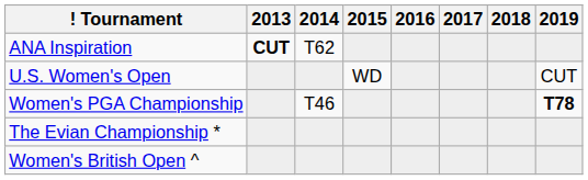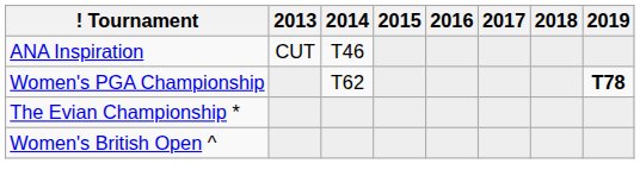ANA Inspiration | 2013: bold -> normal
ANA Inspiration | 2014: T62 -> T46
- row: U.S. Women's Open | WD | CUT
Women's PGA Championship | 2014: T46 -> T62
